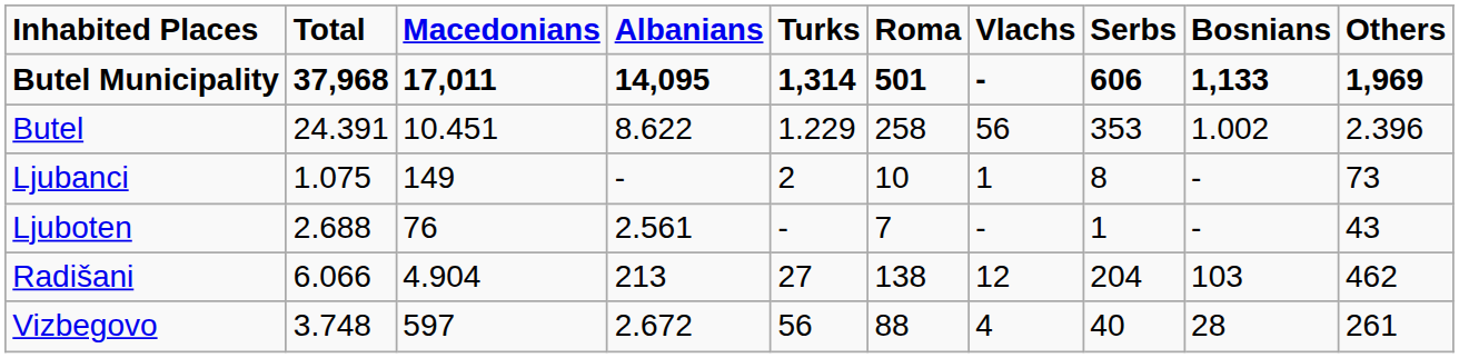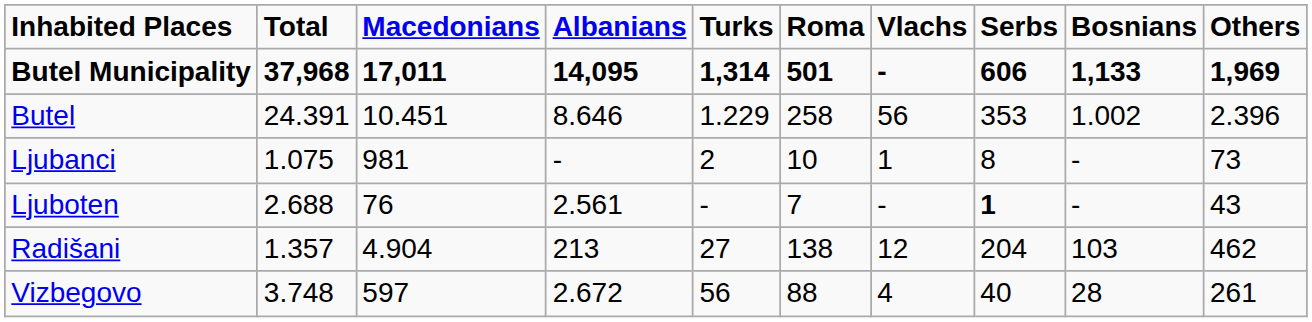Butel | Albanians: 8.622 -> 8.646
Ljubanci | Macedonians: 149 -> 981
Ljuboten | Serbs: normal -> bold
Radišani | Total: 6.066 -> 1.357
